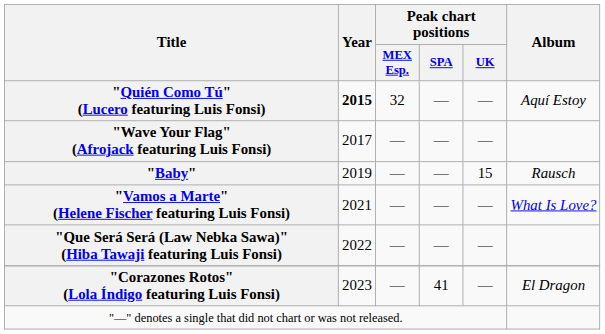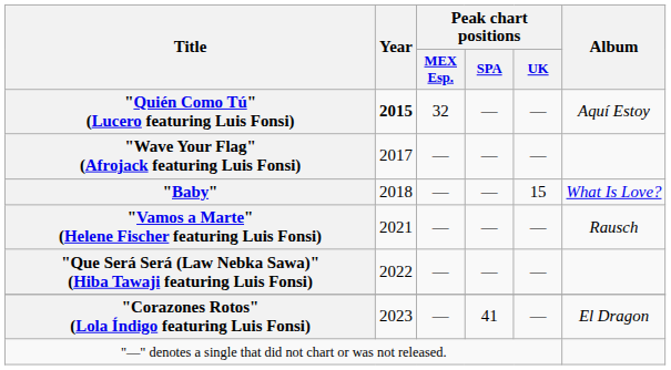"Baby" | Year: 2019 -> 2018
"Baby" | Album: Rausch -> What Is Love?
"Vamos a Marte" (Helene Fischer featuring Luis Fonsi) | Album: What Is Love? -> Rausch
